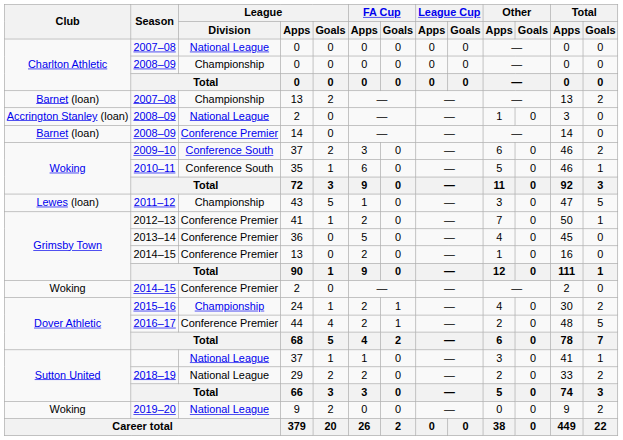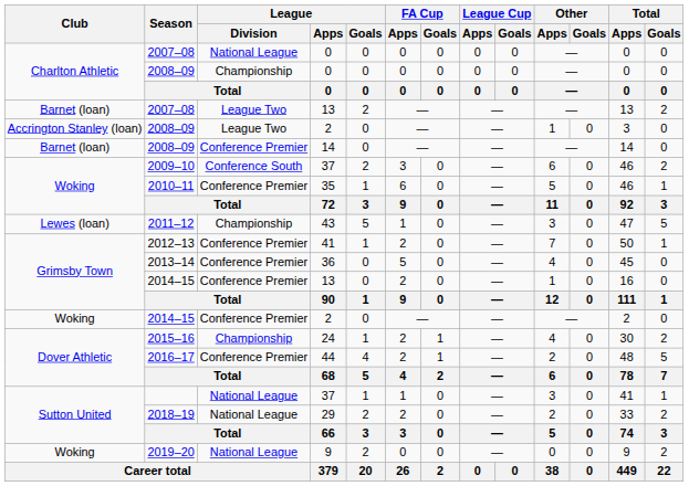2007–08 / 13 | League / Division: Championship -> League Two
2008–09 / 2 | League / Division: National League -> League Two
2010–11 | League / Division: Conference South -> Conference Premier
